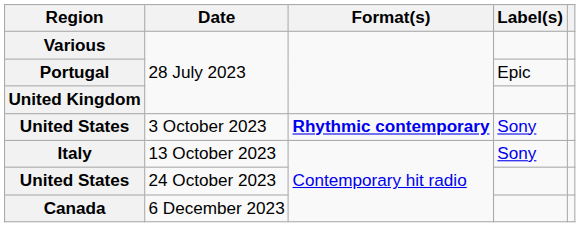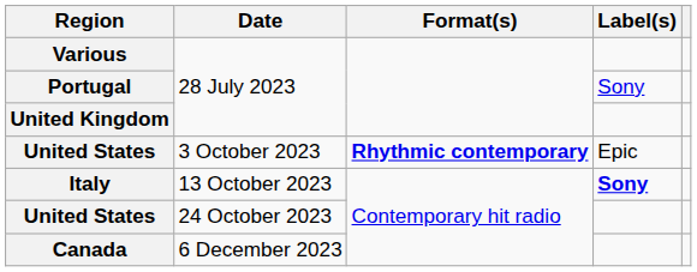Portugal | Label(s): Epic -> Sony
United States / 3 October 2023 | Label(s): Sony -> Epic
Italy | Label(s): normal -> bold
